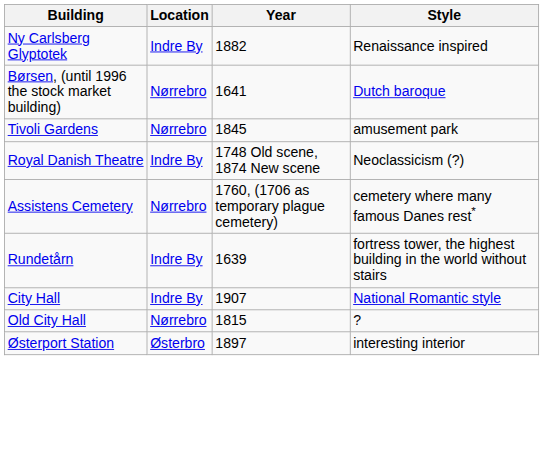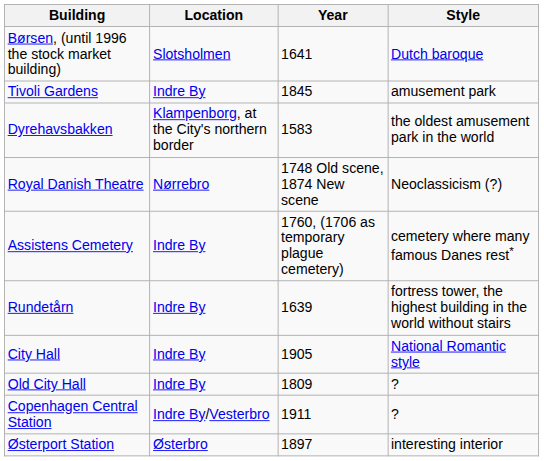- row: Ny Carlsberg Glyptotek | Indre By | 1882 | Renaissance inspired
Børsen, (until 1996 the stock market building) | Location: Nørrebro -> Slotsholmen
Tivoli Gardens | Location: Nørrebro -> Indre By
+ row: Dyrehavsbakken | Klampenborg, at the City's northern border | 1583 | the oldest amusement park in the world
Royal Danish Theatre | Location: Indre By -> Nørrebro
Assistens Cemetery | Location: Nørrebro -> Indre By
City Hall | Year: 1907 -> 1905
Old City Hall | Location: Nørrebro -> Indre By
Old City Hall | Year: 1815 -> 1809
+ row: Copenhagen Central Station | Indre By/Vesterbro | 1911 | ?
